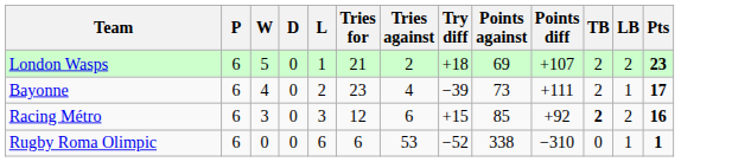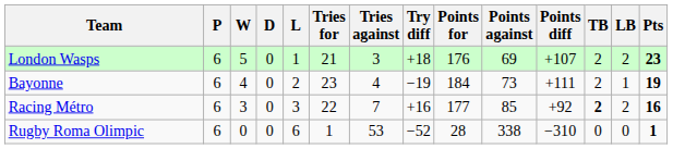+ column: Points for | 176 | 184 | 177 | 28
London Wasps | Tries against: 2 -> 3
Bayonne | Try diff: −39 -> −19
Bayonne | Pts: 17 -> 19
Racing Métro | Tries for: 12 -> 22
Racing Métro | Tries against: 6 -> 7
Racing Métro | Try diff: +15 -> +16
Rugby Roma Olimpic | Tries for: 6 -> 1
Rugby Roma Olimpic | LB: 1 -> 0
